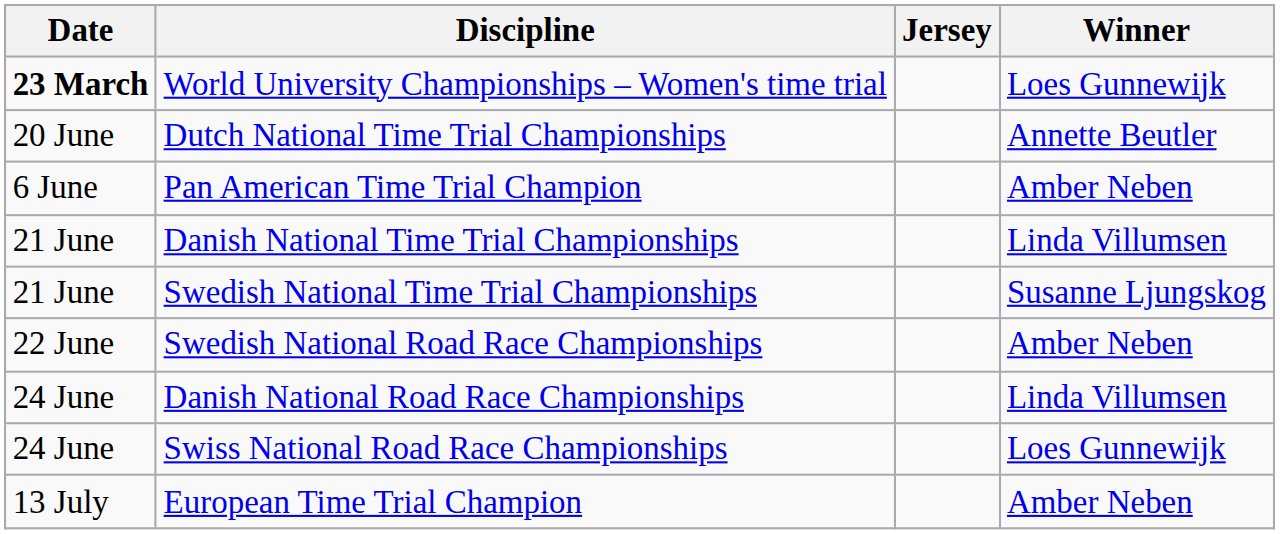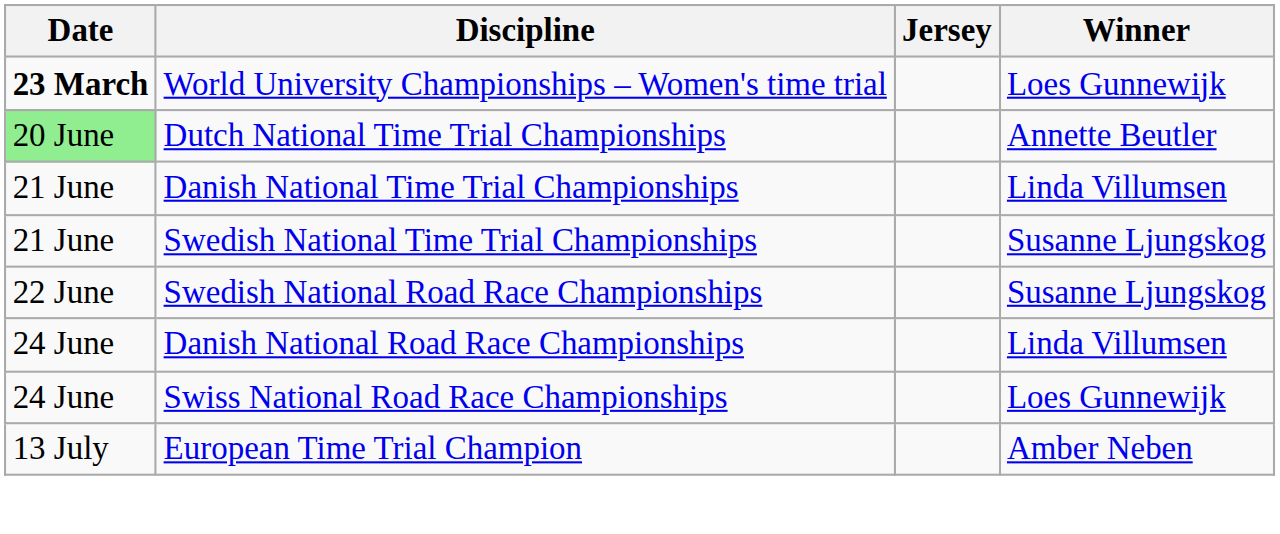Dutch National Time Trial Championships | Date: no background -> lightgreen background
- row: 6 June | Pan American Time Trial Champion | Amber Neben
Swedish National Road Race Championships | Winner: Amber Neben -> Susanne Ljungskog
